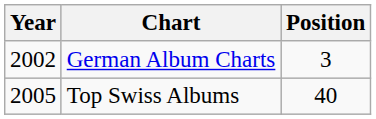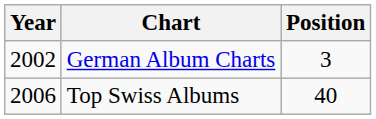Top Swiss Albums | Year: 2005 -> 2006
